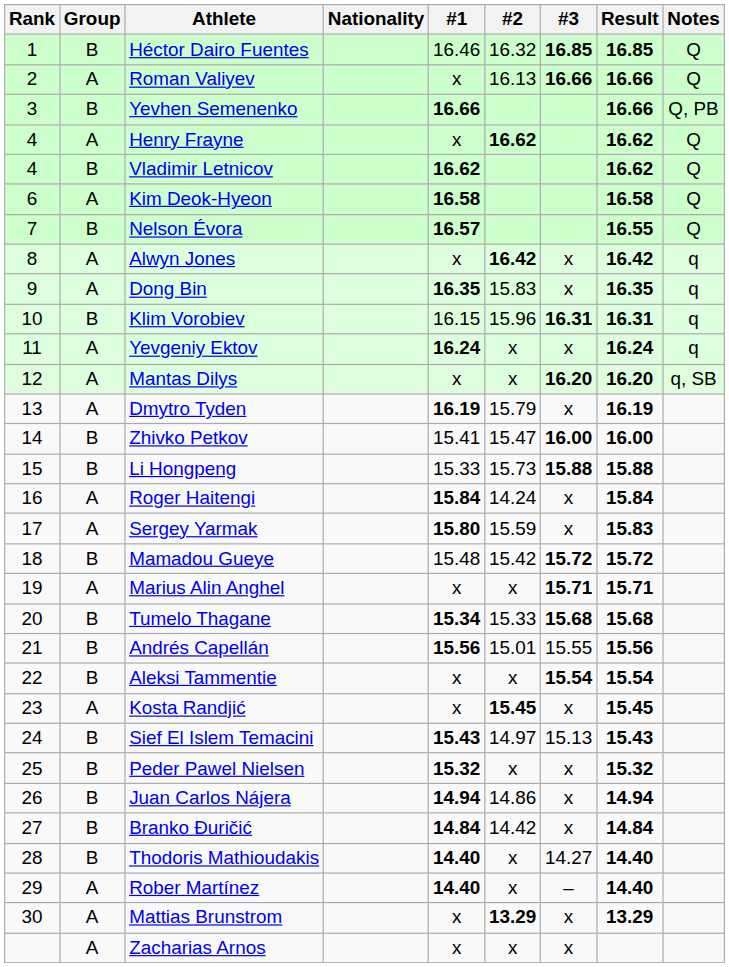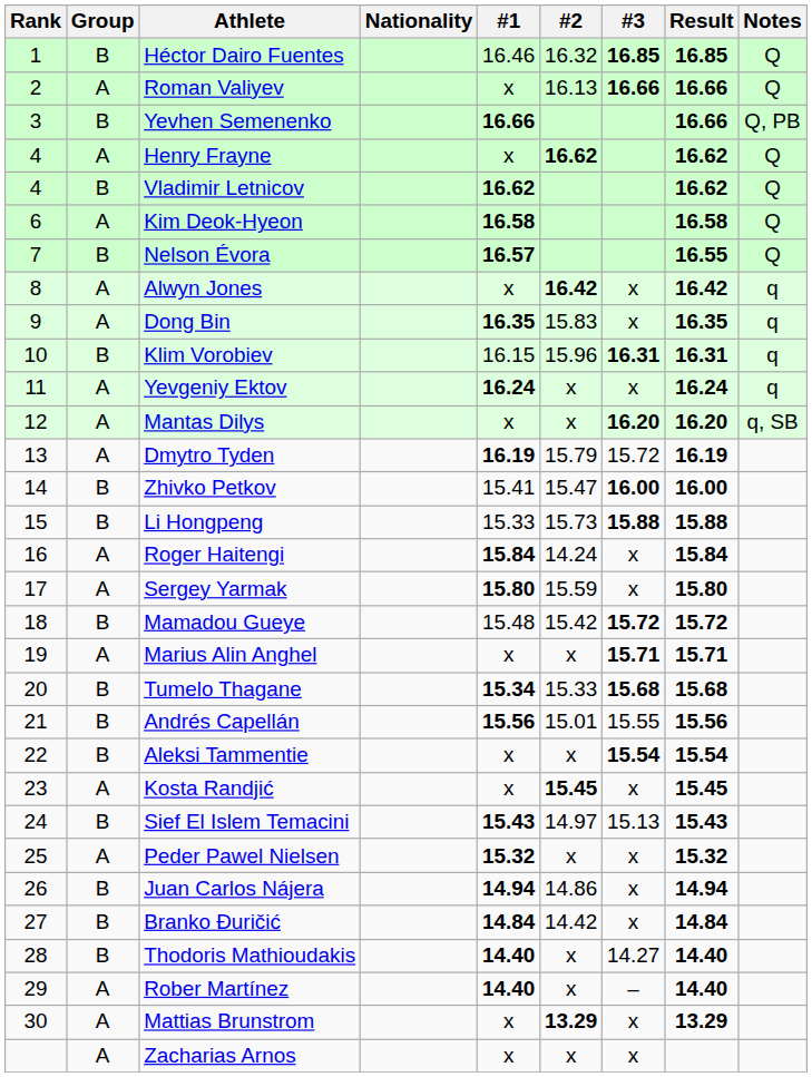Dmytro Tyden | #3: x -> 15.72
Sergey Yarmak | Result: 15.83 -> 15.80
Peder Pawel Nielsen | Group: B -> A
